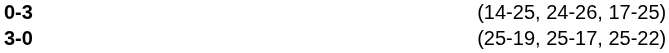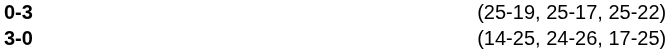0-3 | column 4: (14-25, 24-26, 17-25) -> (25-19, 25-17, 25-22)
3-0 | column 4: (25-19, 25-17, 25-22) -> (14-25, 24-26, 17-25)
